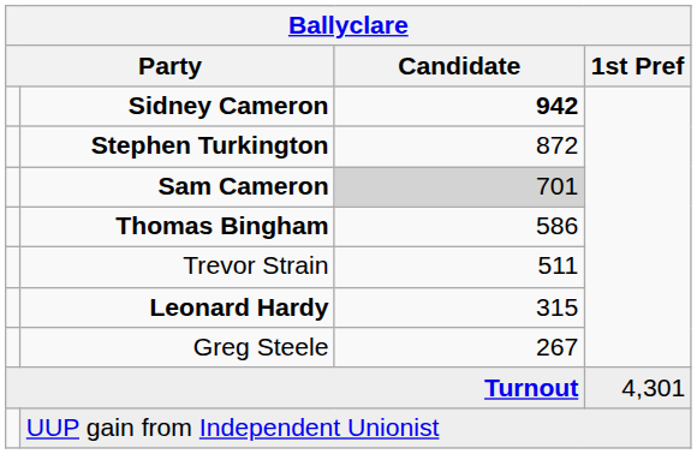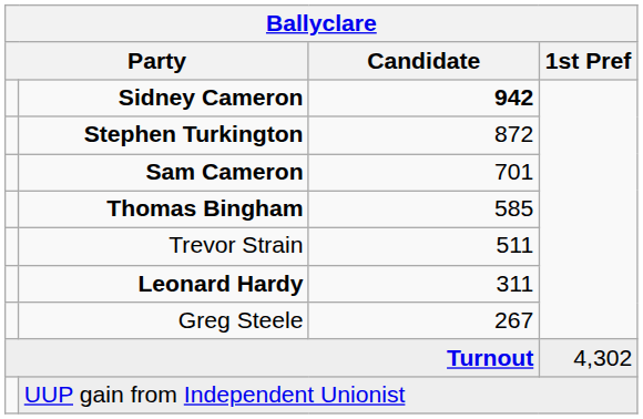Sam Cameron | Candidate: lightgrey background -> no background
Thomas Bingham | Candidate: 586 -> 585
Leonard Hardy | Candidate: 315 -> 311
Turnout | 1st Pref: 4,301 -> 4,302
